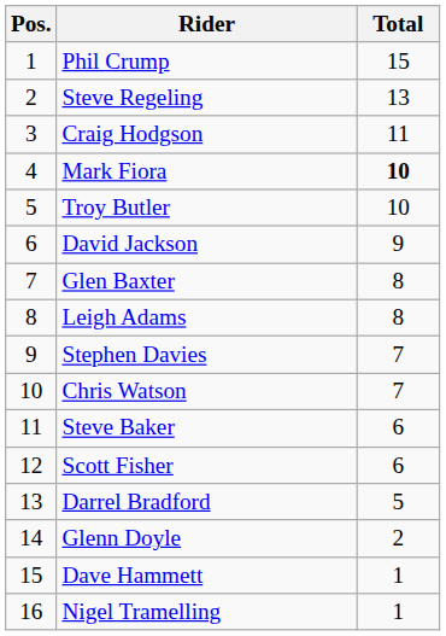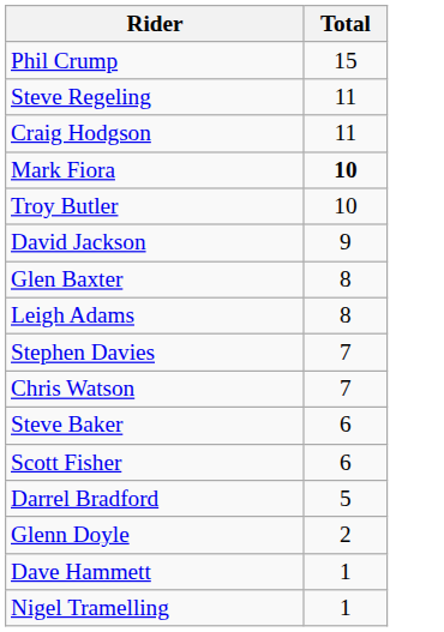- column: Pos. | 1 | 2 | 3 | 4 | 5 | 6 | 7 | 8 | 9 | 10 | 11 | 12 | 13 | 14 | 15 | 16
Steve Regeling | Total: 13 -> 11
